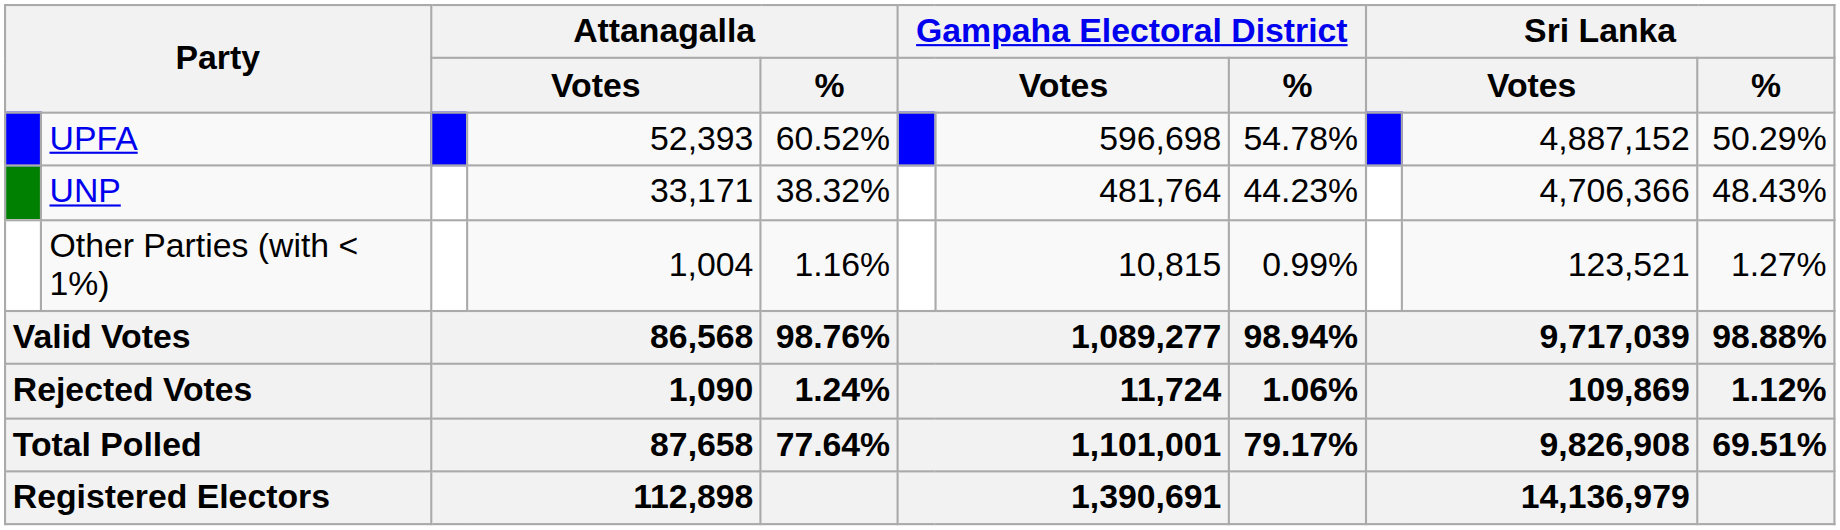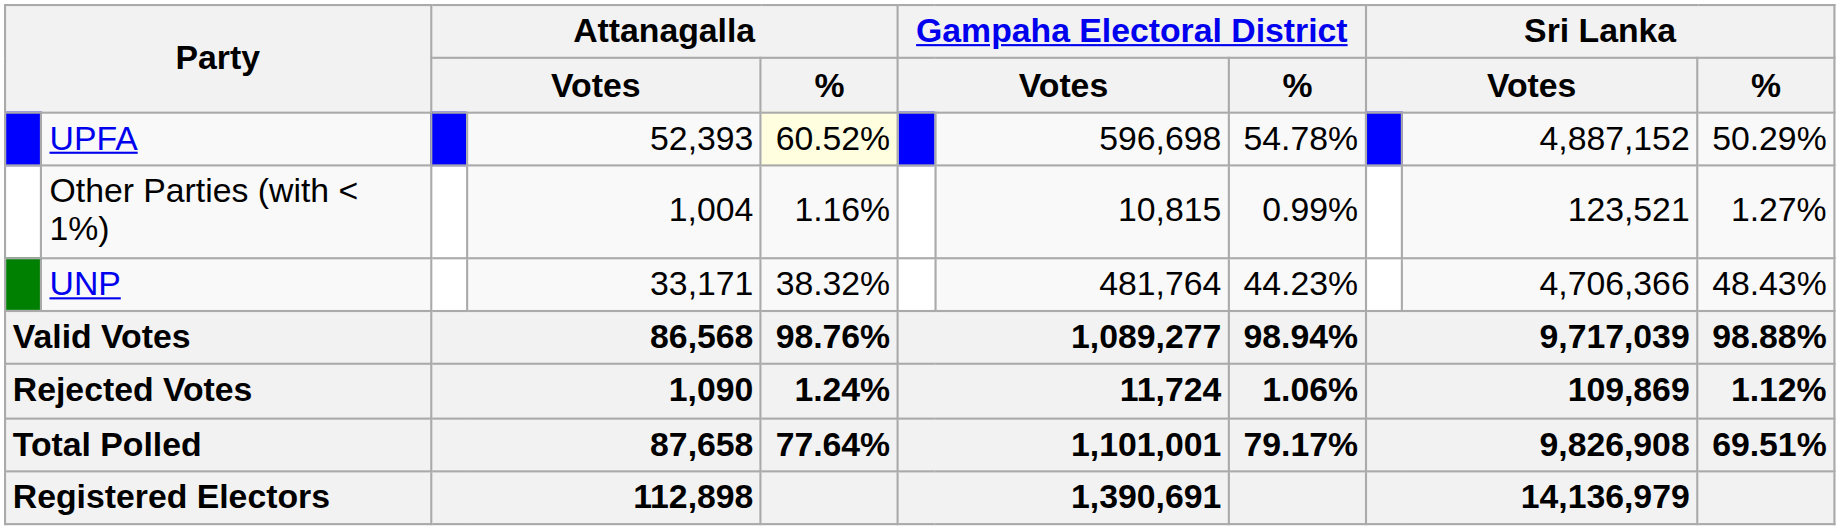UPFA | Attanagalla / %: no background -> lightyellow background
rows swapped: UNP <-> Other Parties (with < 1%)
